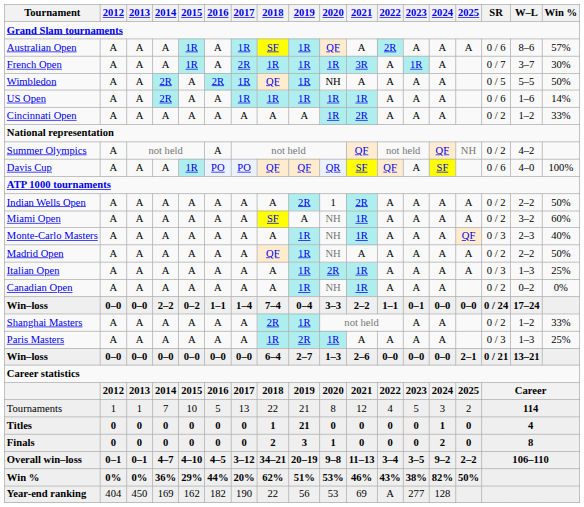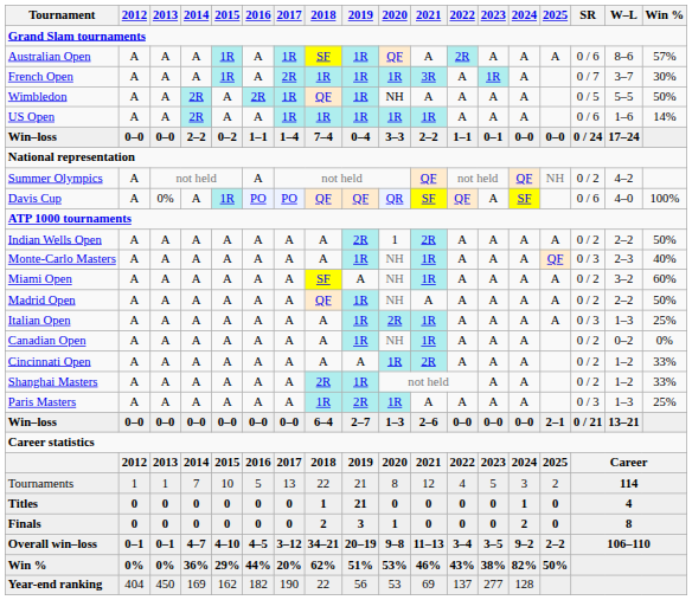rows swapped: Win–loss / 2–2 <-> Cincinnati Open
Davis Cup | 2013: A -> 0%
rows swapped: Miami Open <-> Monte-Carlo Masters
Year-end ranking | 2022: A -> 137
